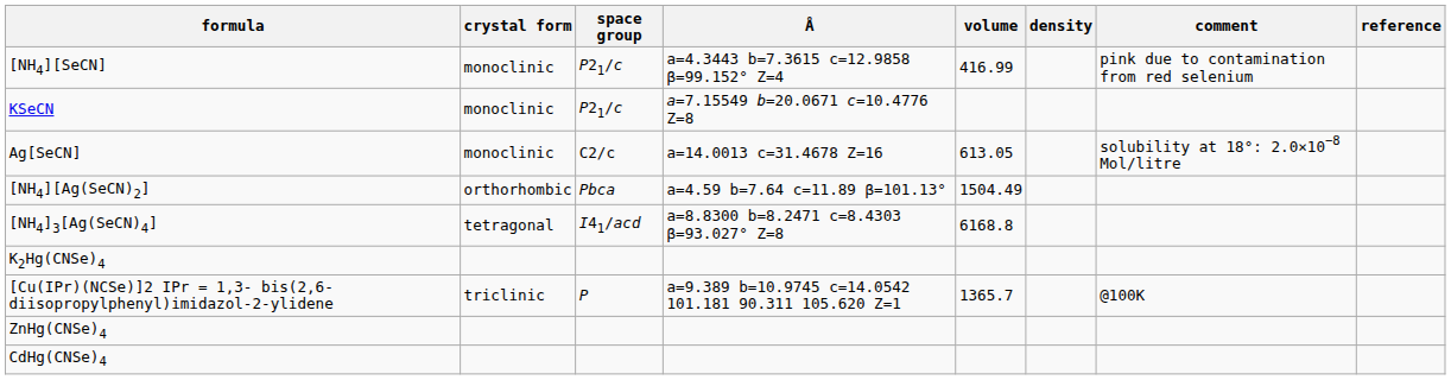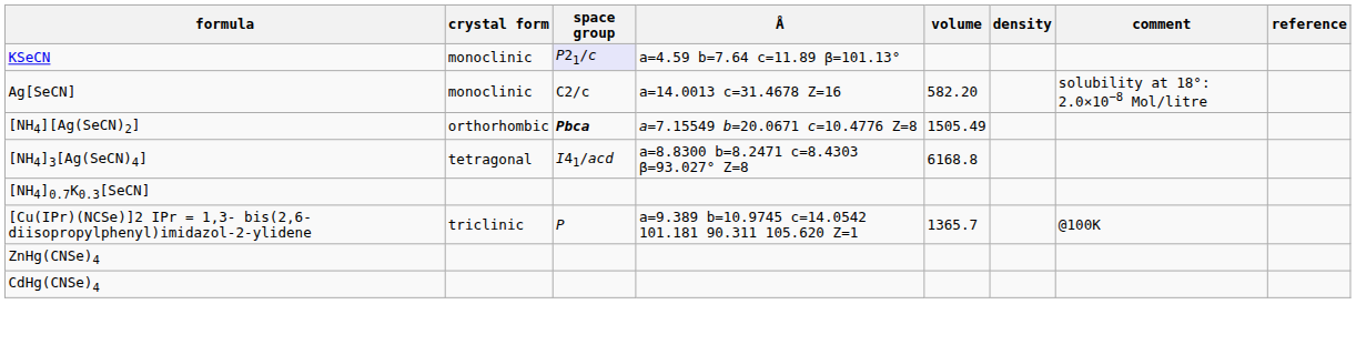- row: [NH4][SeCN] | monoclinic | P21/c | a=4.3443 b=7.3615 c=12.9858 β=99.152° Z=4 | 416.99 | pink due to contamination from red selenium
KSeCN | space group: no background -> lavender background
KSeCN | Å: a=7.15549 b=20.0671 c=10.4776 Z=8 -> a=4.59 b=7.64 c=11.89 β=101.13°
Ag[SeCN] | volume: 613.05 -> 582.20
[NH4][Ag(SeCN)2] | space group: normal -> bold
[NH4][Ag(SeCN)2] | Å: a=4.59 b=7.64 c=11.89 β=101.13° -> a=7.15549 b=20.0671 c=10.4776 Z=8
[NH4][Ag(SeCN)2] | volume: 1504.49 -> 1505.49
+ row: [NH4]0.7K0.3[SeCN]
- row: K2Hg(CNSe)4
